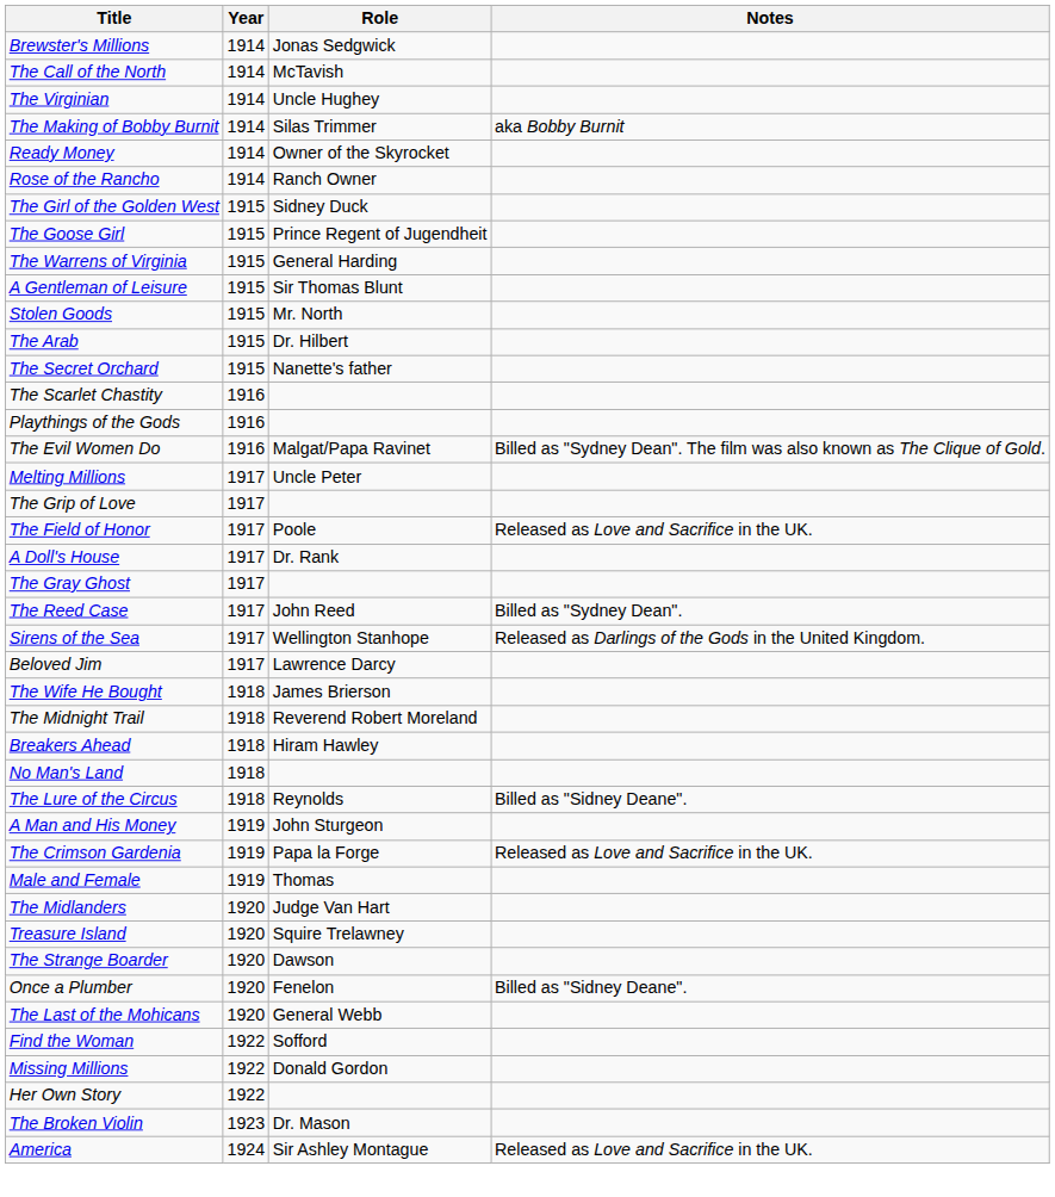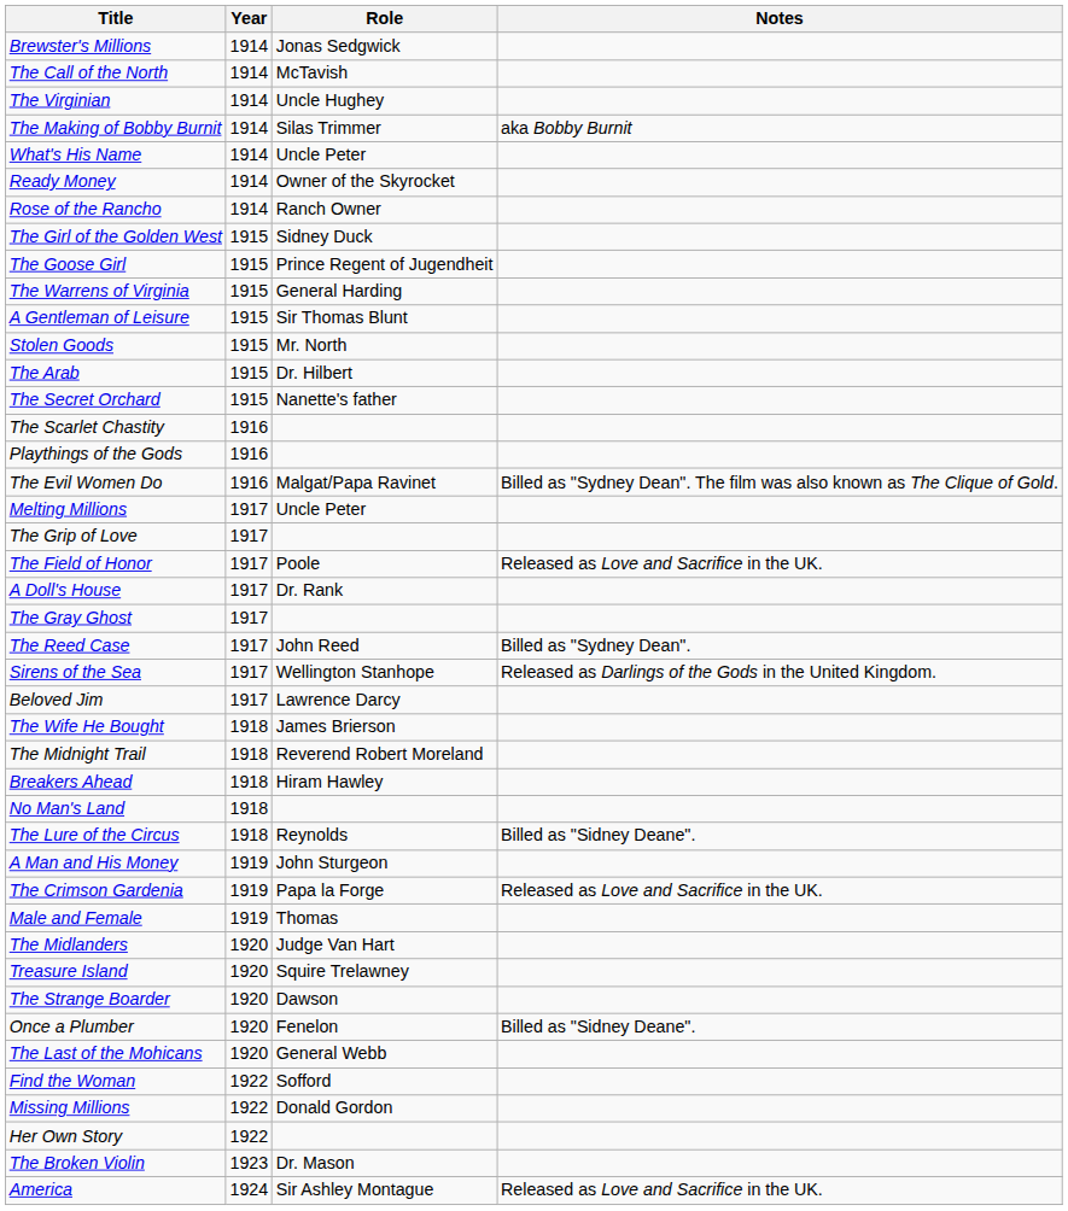+ row: What's His Name | 1914 | Uncle Peter
